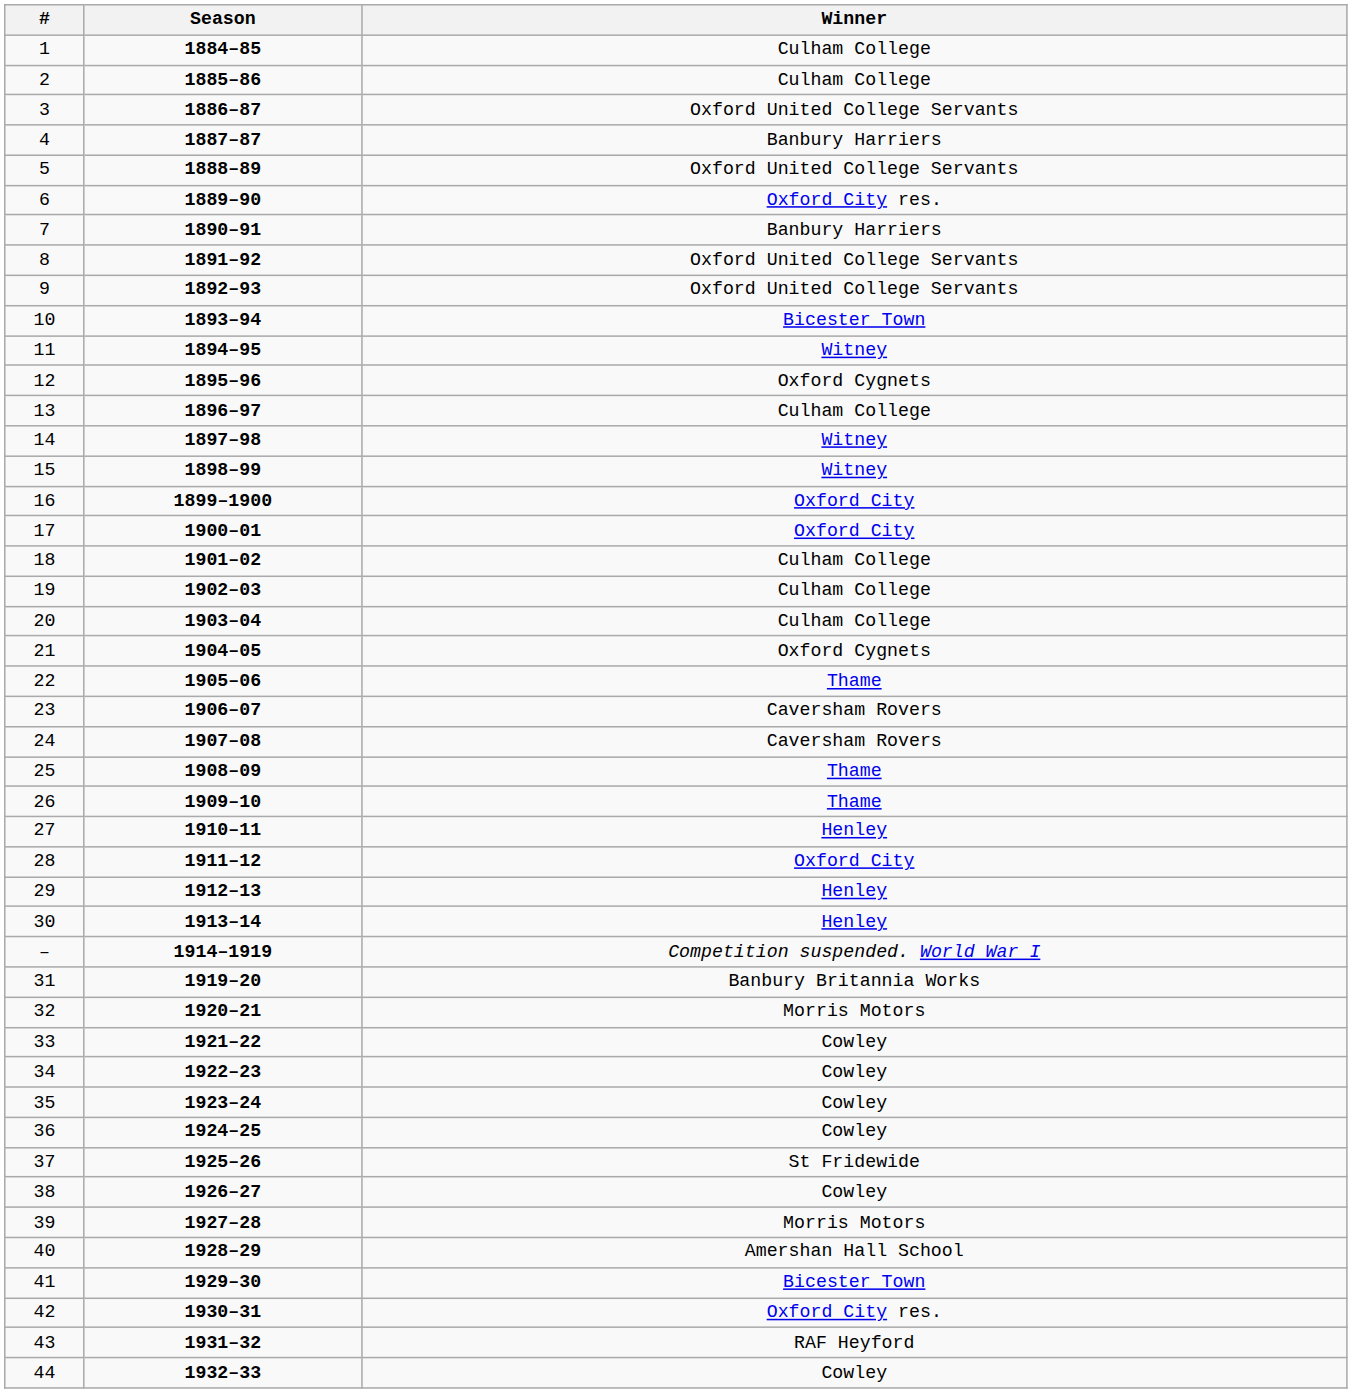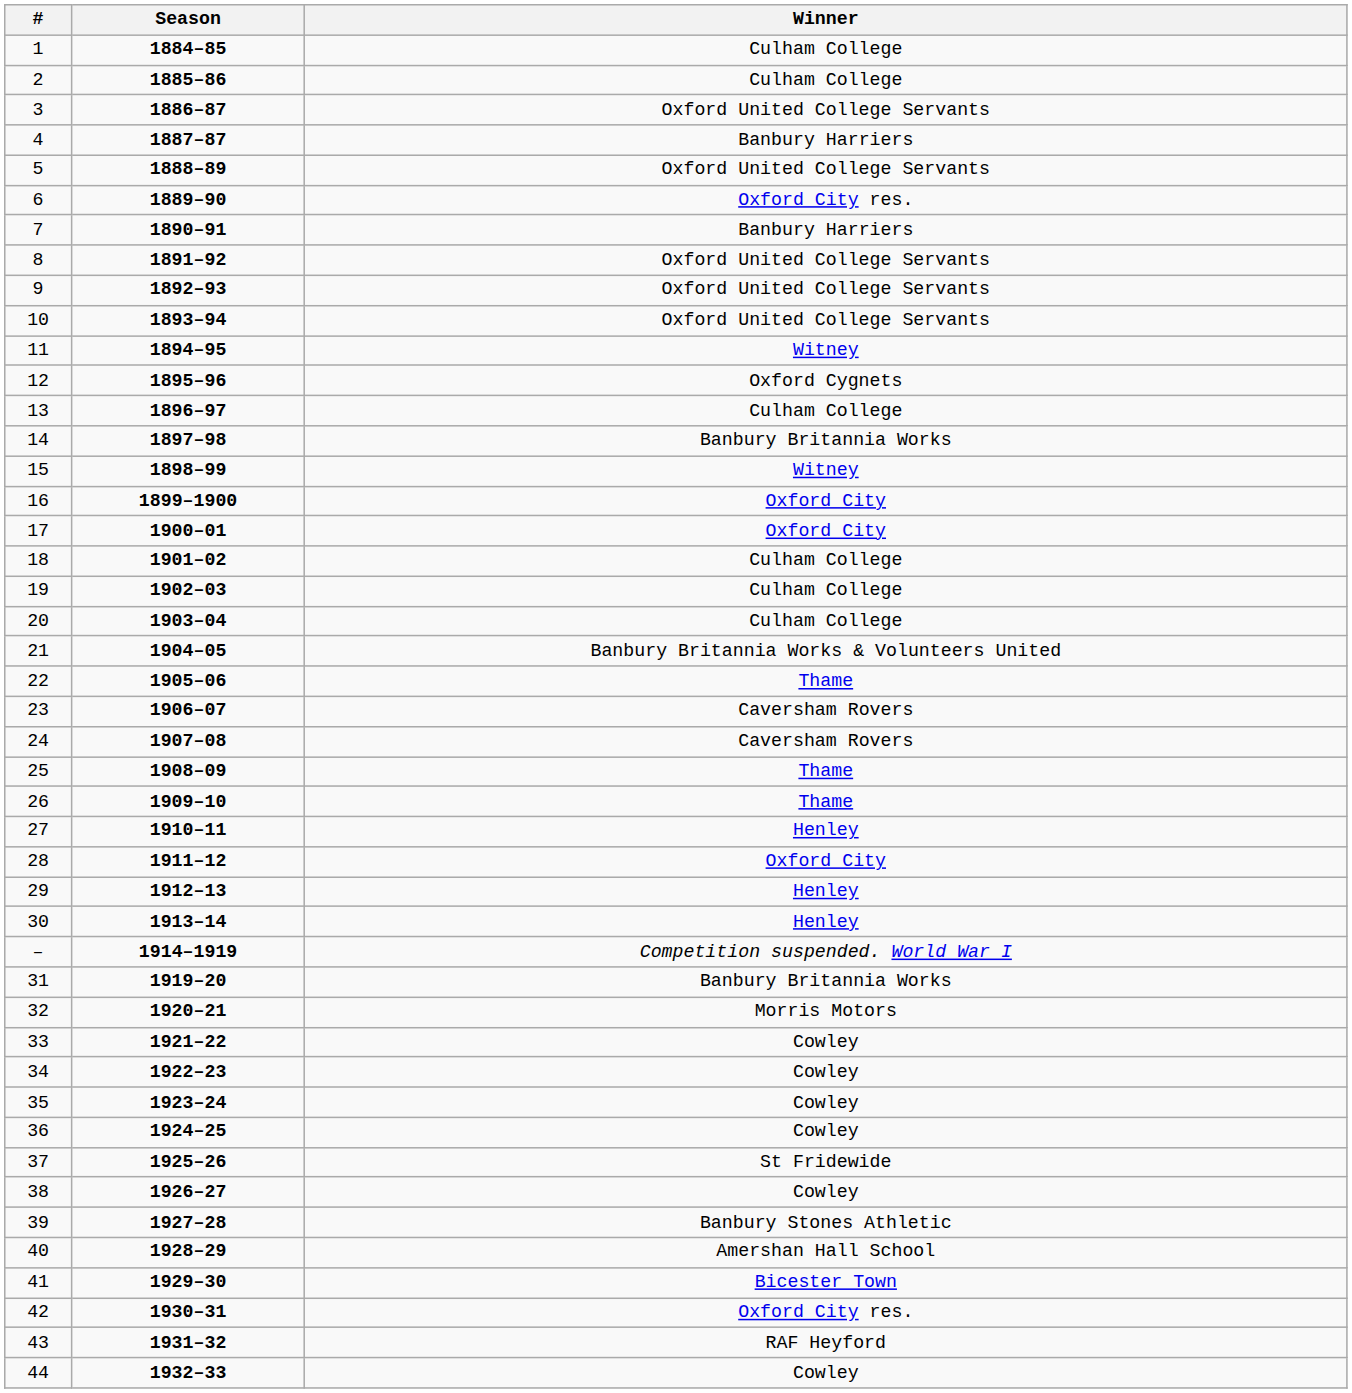10 | Winner: Bicester Town -> Oxford United College Servants
14 | Winner: Witney -> Banbury Britannia Works
21 | Winner: Oxford Cygnets -> Banbury Britannia Works & Volunteers United
39 | Winner: Morris Motors -> Banbury Stones Athletic
